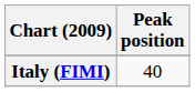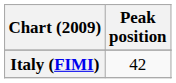Italy (FIMI) | Peak position: 40 -> 42
